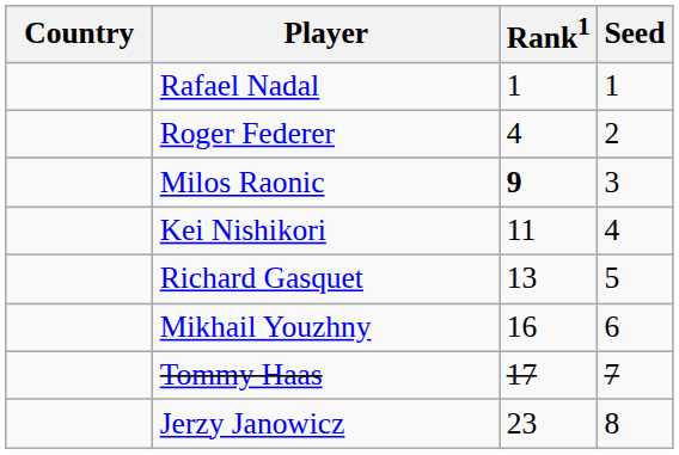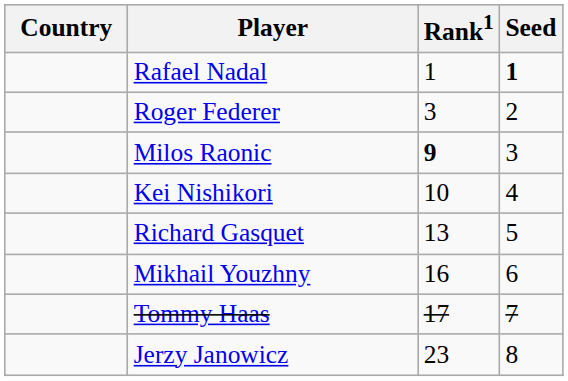Rafael Nadal | Seed: normal -> bold
Roger Federer | Rank1: 4 -> 3
Kei Nishikori | Rank1: 11 -> 10
